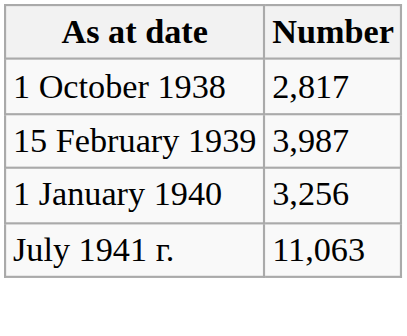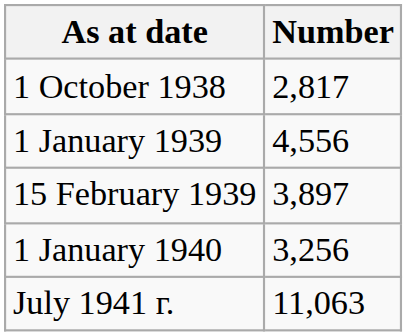+ row: 1 January 1939 | 4,556
15 February 1939 | Number: 3,987 -> 3,897
